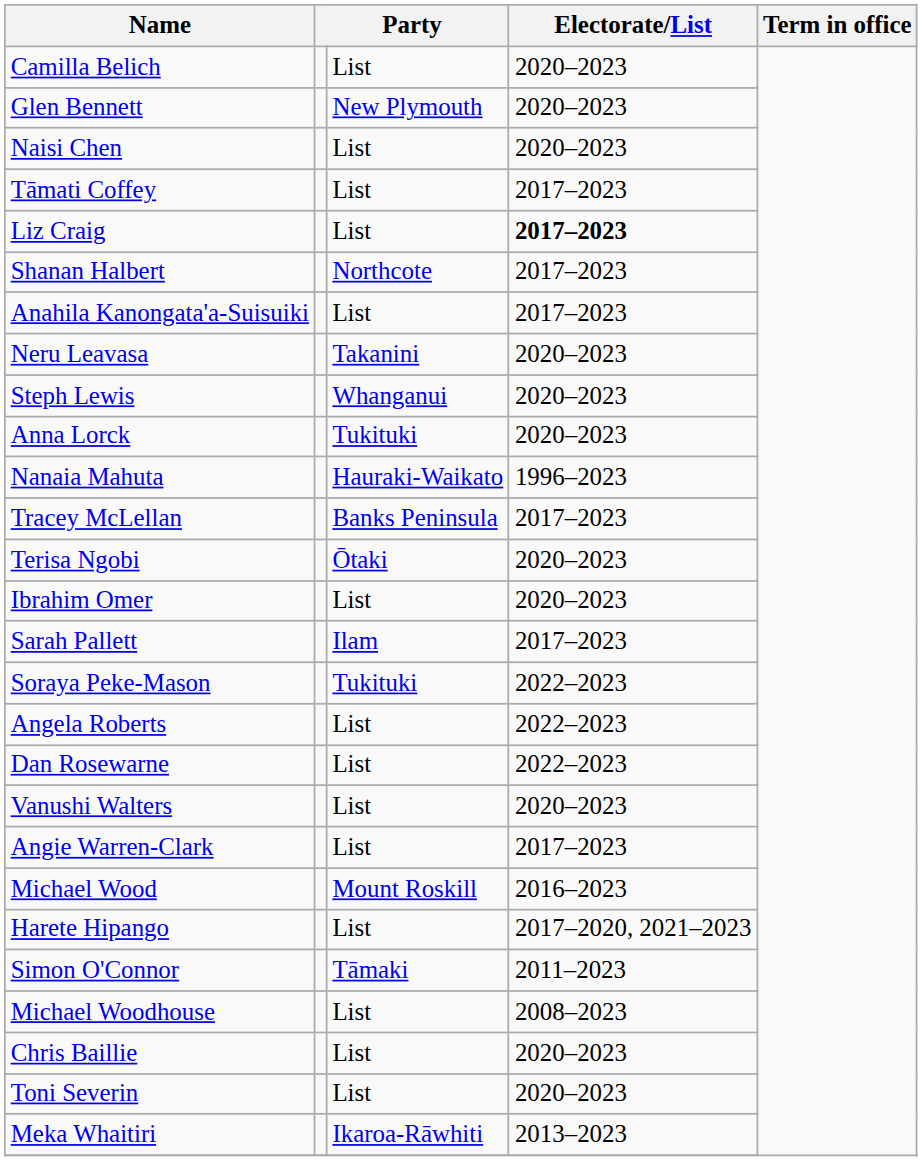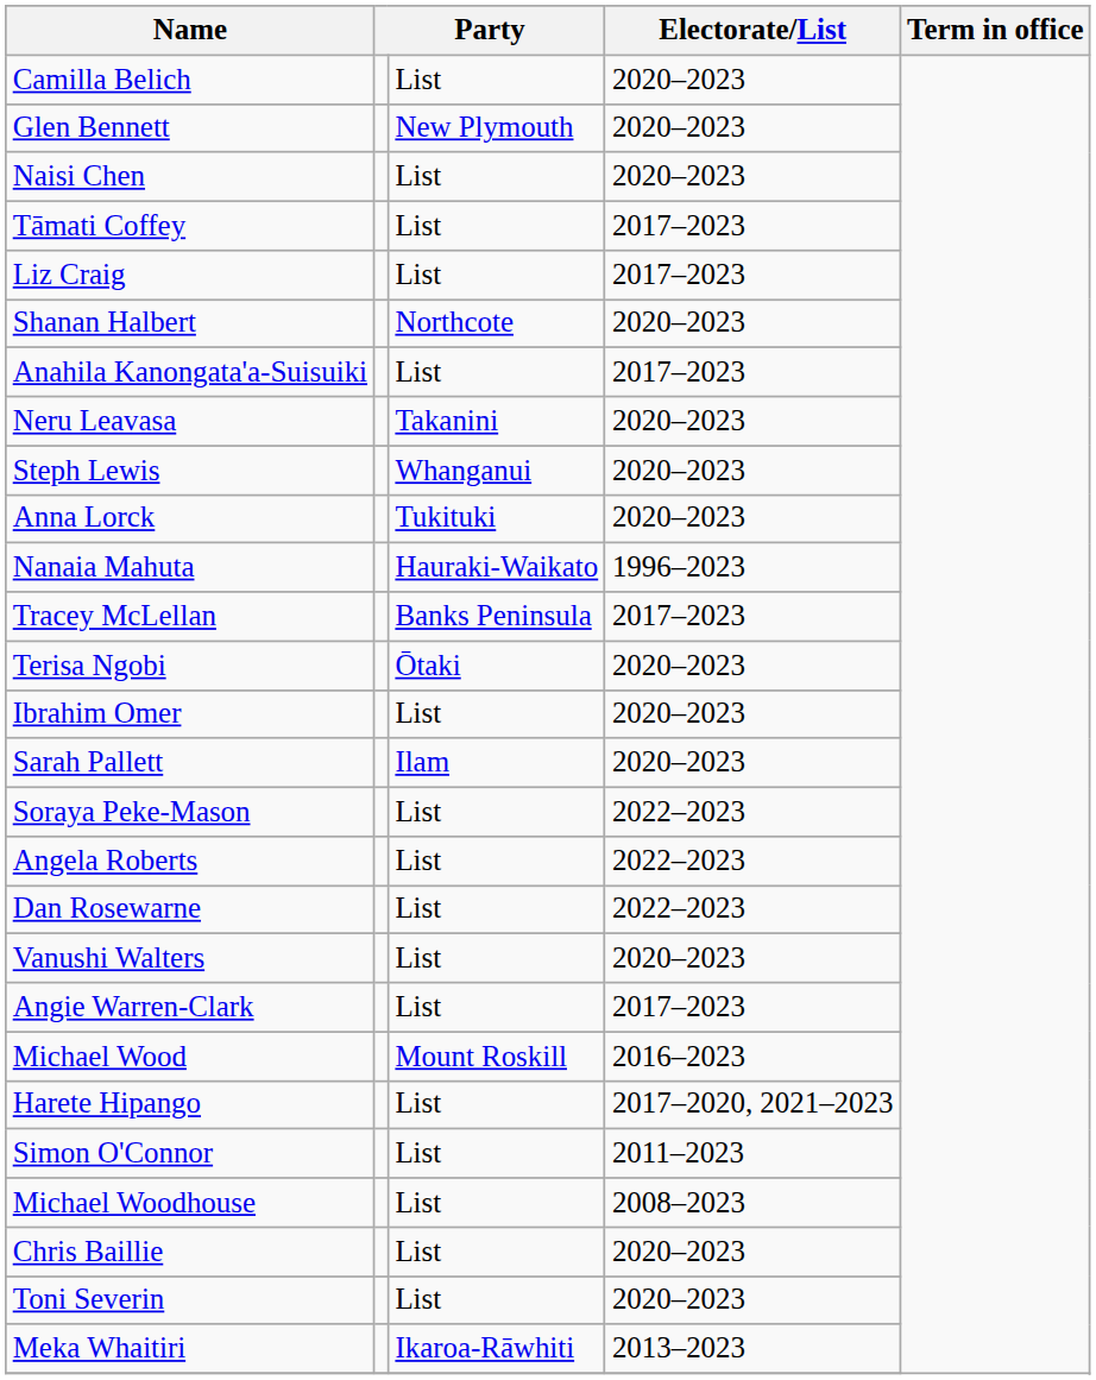Liz Craig | Electorate/List: bold -> normal
Shanan Halbert | Electorate/List: 2017–2023 -> 2020–2023
Sarah Pallett | Electorate/List: 2017–2023 -> 2020–2023
Soraya Peke-Mason | column 3: Tukituki -> List
Simon O'Connor | column 3: Tāmaki -> List
